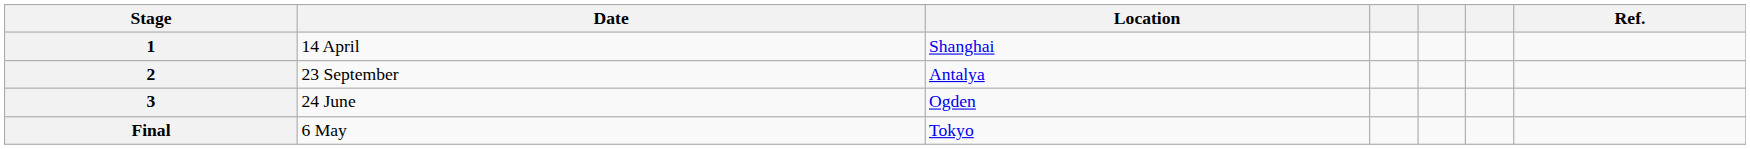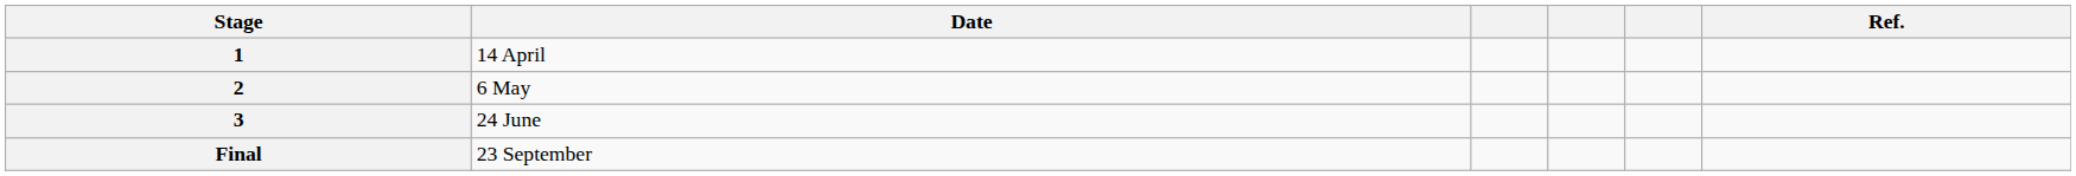- column: Location | Shanghai | Antalya | Ogden | Tokyo
2 | Date: 23 September -> 6 May
Final | Date: 6 May -> 23 September
